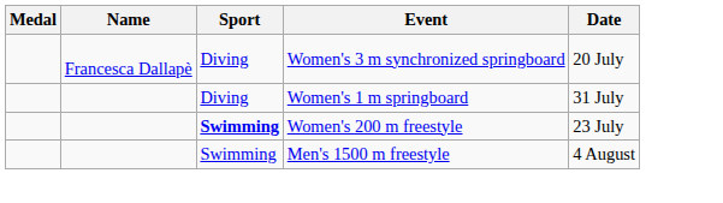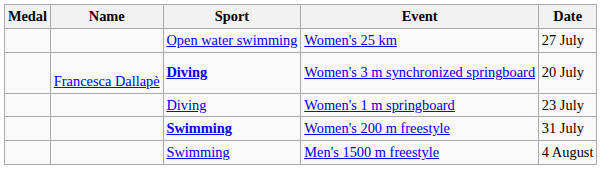+ row: Open water swimming | Women's 25 km | 27 July
Women's 3 m synchronized springboard | Sport: normal -> bold
Women's 1 m springboard | Date: 31 July -> 23 July
Women's 200 m freestyle | Date: 23 July -> 31 July
